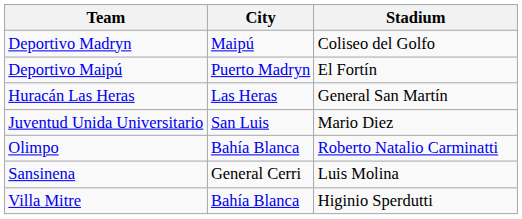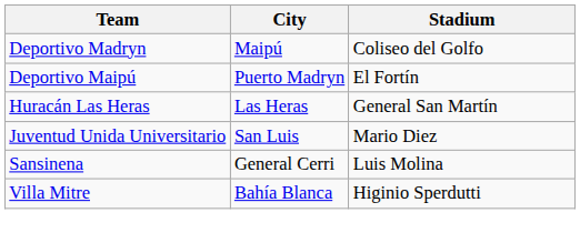- row: Olimpo | Bahía Blanca | Roberto Natalio Carminatti
